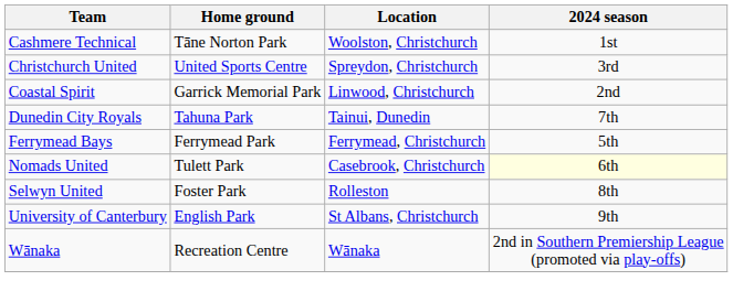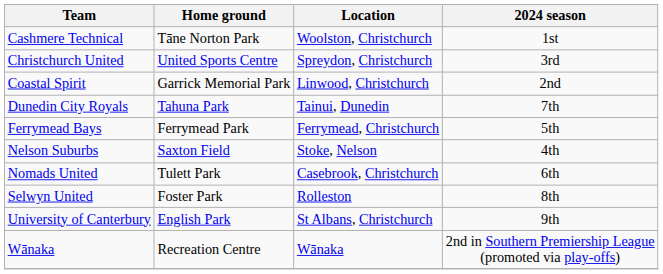+ row: Nelson Suburbs | Saxton Field | Stoke, Nelson | 4th
Nomads United | 2024 season: lightyellow background -> no background
